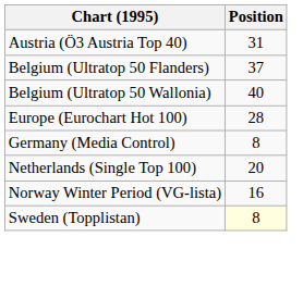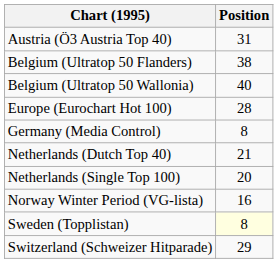Belgium (Ultratop 50 Flanders) | Position: 37 -> 38
+ row: Netherlands (Dutch Top 40) | 21
+ row: Switzerland (Schweizer Hitparade) | 29
